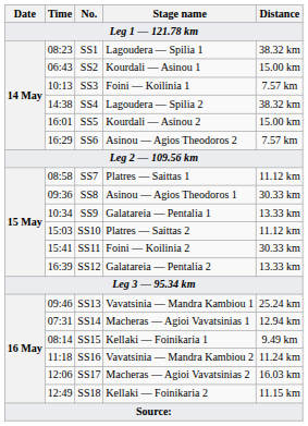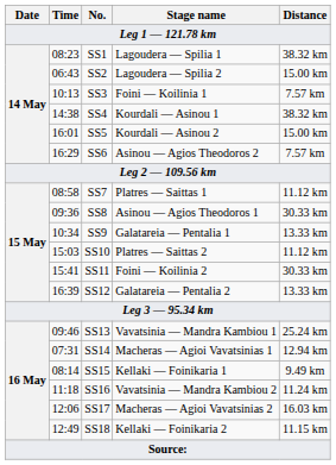SS2 | Stage name: Kourdali — Asinou 1 -> Lagoudera — Spilia 2
SS4 | Stage name: Lagoudera — Spilia 2 -> Kourdali — Asinou 1
